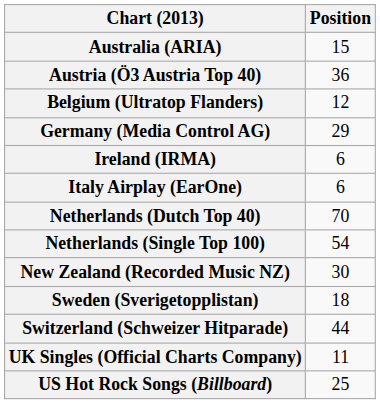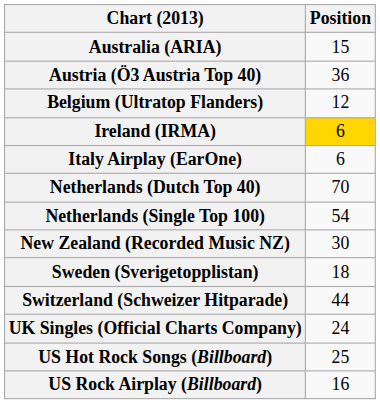- row: Germany (Media Control AG) | 29
Ireland (IRMA) | Position: no background -> gold background
UK Singles (Official Charts Company) | Position: 11 -> 24
+ row: US Rock Airplay (Billboard) | 16
